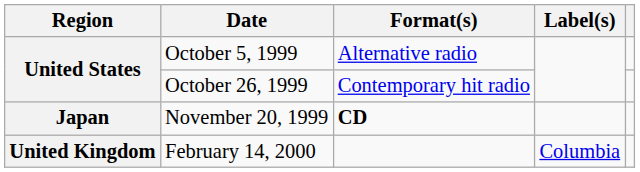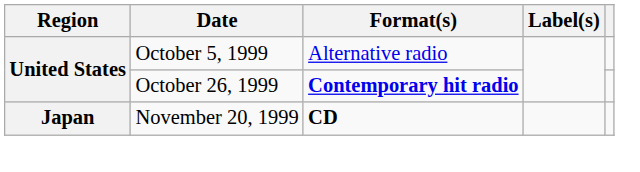October 26, 1999 | Format(s): normal -> bold
- row: United Kingdom | February 14, 2000 | Columbia
